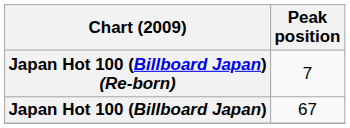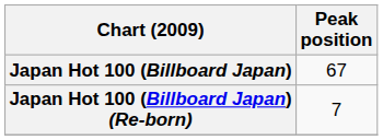rows swapped: Japan Hot 100 (Billboard Japan) (Re-born) <-> Japan Hot 100 (Billboard Japan)
